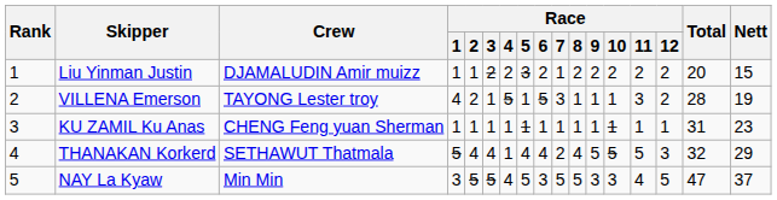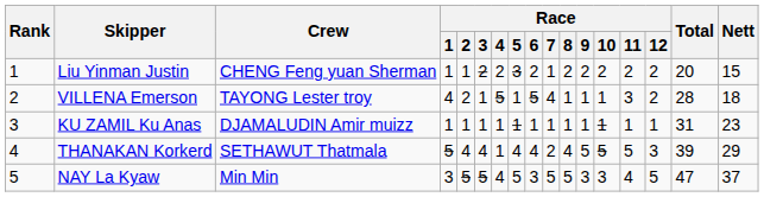Liu Yinman Justin | Crew: DJAMALUDIN Amir muizz -> CHENG Feng yuan Sherman
VILLENA Emerson | Race / 7: 3 -> 4
VILLENA Emerson | Nett: 19 -> 18
KU ZAMIL Ku Anas | Crew: CHENG Feng yuan Sherman -> DJAMALUDIN Amir muizz
THANAKAN Korkerd | Total: 32 -> 39
